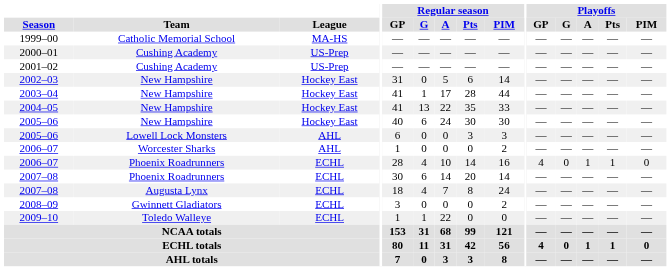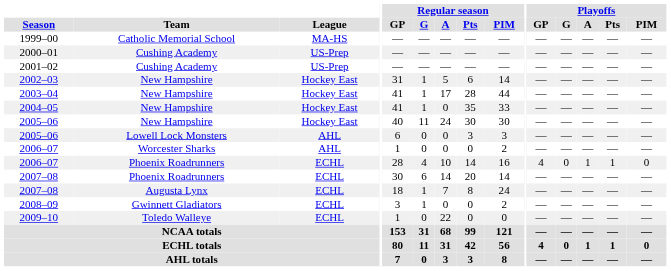2002–03 | Regular season / G: 0 -> 1
2004–05 | Regular season / G: 13 -> 1
2004–05 | Regular season / A: 22 -> 0
2005–06 / New Hampshire | Regular season / G: 6 -> 11
2007–08 / Augusta Lynx | Regular season / G: 4 -> 1
2008–09 | Regular season / G: 0 -> 1
2009–10 | Regular season / G: 1 -> 0
